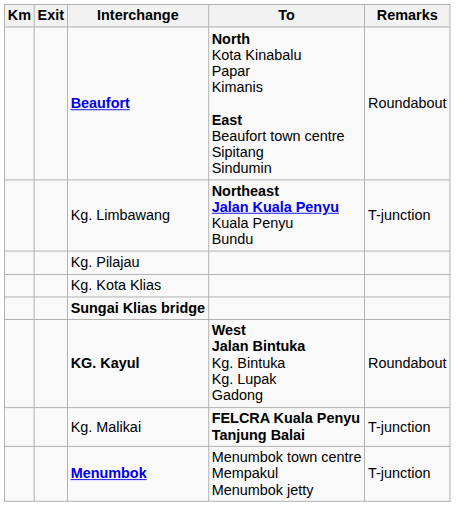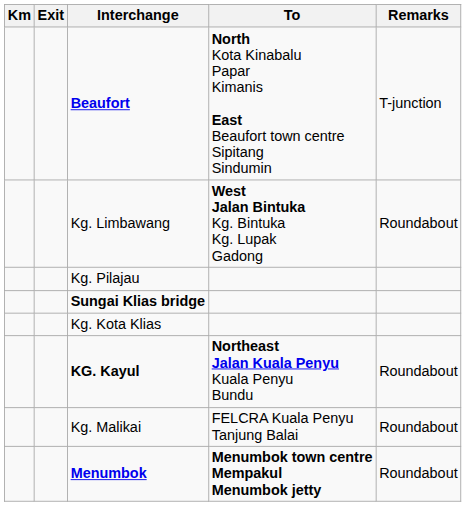Beaufort | Remarks: Roundabout -> T-junction
Kg. Limbawang | To: Northeast Jalan Kuala Penyu Kuala Penyu Bundu -> West Jalan Bintuka Kg. Bintuka Kg. Lupak Gadong
Kg. Limbawang | Remarks: T-junction -> Roundabout
rows swapped: Sungai Klias bridge <-> Kg. Kota Klias
KG. Kayul | To: West Jalan Bintuka Kg. Bintuka Kg. Lupak Gadong -> Northeast Jalan Kuala Penyu Kuala Penyu Bundu
Kg. Malikai | To: bold -> normal
Kg. Malikai | Remarks: T-junction -> Roundabout
Menumbok | To: normal -> bold
Menumbok | Remarks: T-junction -> Roundabout
